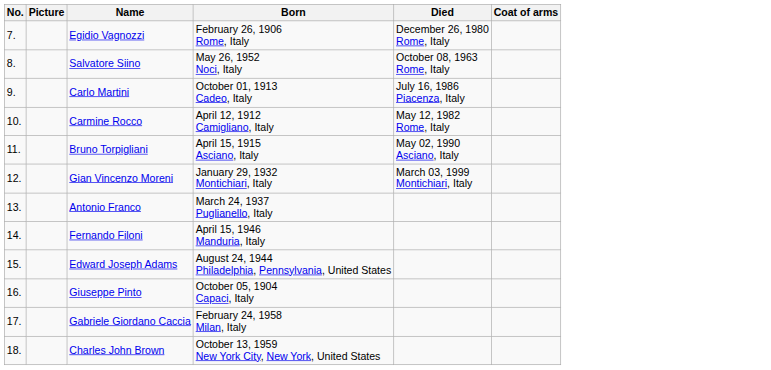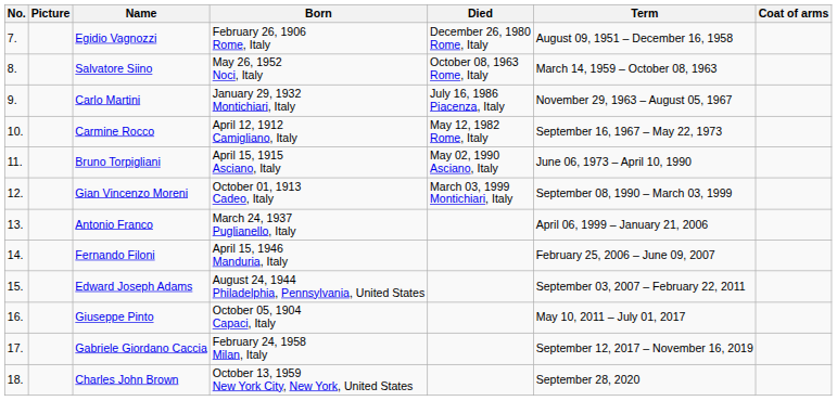+ column: Term | August 09, 1951 – December 16, 1958 | March 14, 1959 – October 08, 1963 | November 29, 1963 – August 05, 1967 | September 16, 1967 – May 22, 1973 | June 06, 1973 – April 10, 1990 | September 08, 1990 – March 03, 1999 | April 06, 1999 – January 21, 2006 | February 25, 2006 – June 09, 2007 | September 03, 2007 – February 22, 2011 | May 10, 2011 – July 01, 2017 | September 12, 2017 – November 16, 2019 | September 28, 2020
Carlo Martini | Born: October 01, 1913 Cadeo, Italy -> January 29, 1932 Montichiari, Italy
Gian Vincenzo Moreni | Born: January 29, 1932 Montichiari, Italy -> October 01, 1913 Cadeo, Italy
